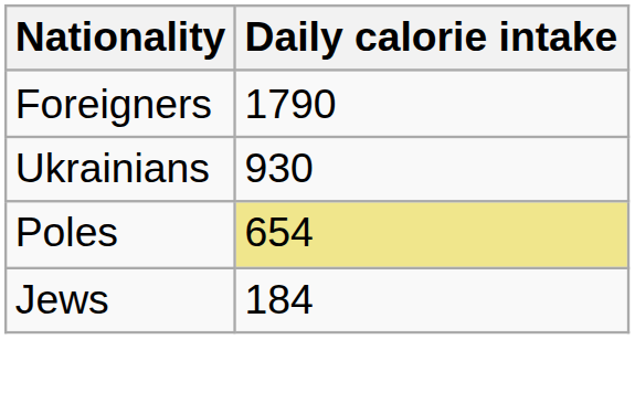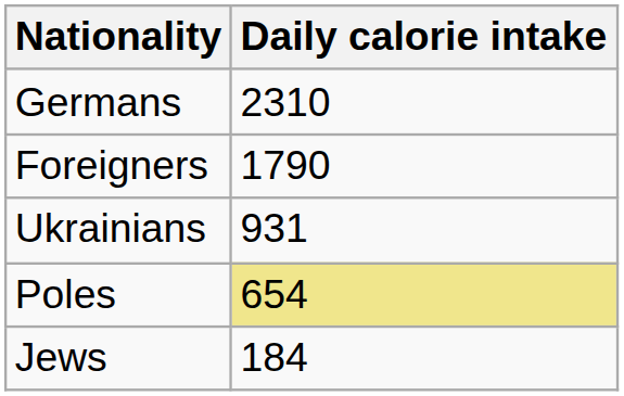+ row: Germans | 2310
Ukrainians | Daily calorie intake: 930 -> 931
